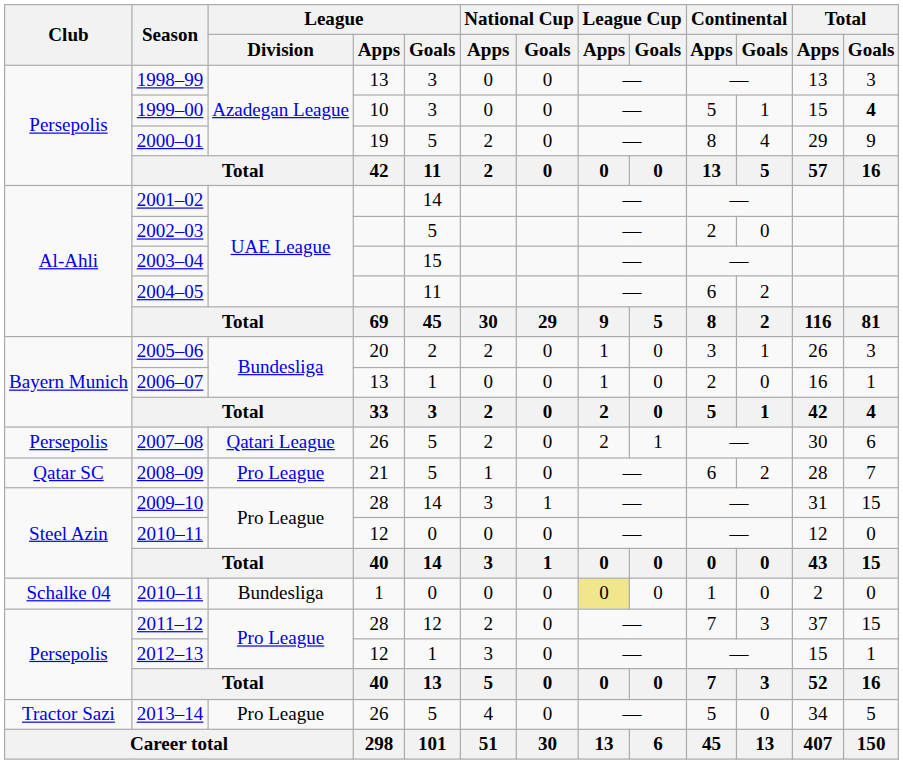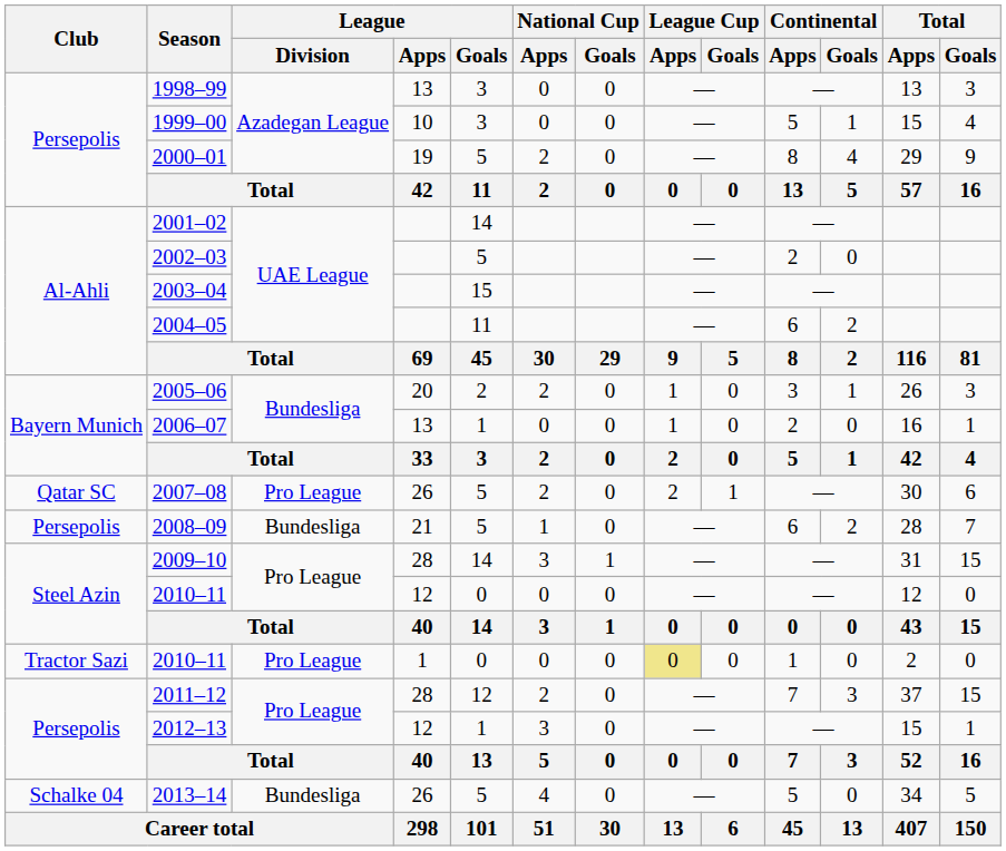1999–00 | Total / Goals: bold -> normal
2007–08 | Club: Persepolis -> Qatar SC
2007–08 | League / Division: Qatari League -> Pro League
2008–09 | Club: Qatar SC -> Persepolis
2008–09 | League / Division: Pro League -> Bundesliga
2010–11 / 1 | Club: Schalke 04 -> Tractor Sazi
2010–11 / 1 | League / Division: Bundesliga -> Pro League
2013–14 | Club: Tractor Sazi -> Schalke 04
2013–14 | League / Division: Pro League -> Bundesliga
